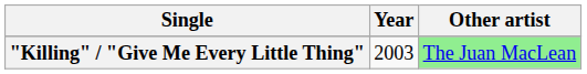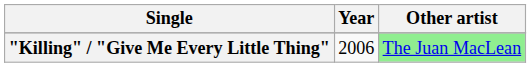"Killing" / "Give Me Every Little Thing" | Year: 2003 -> 2006
